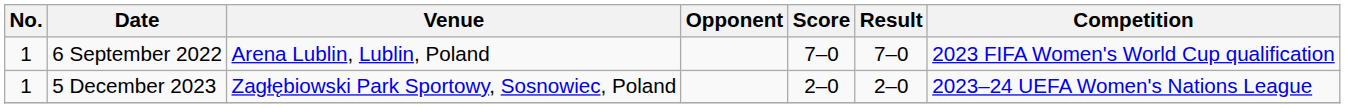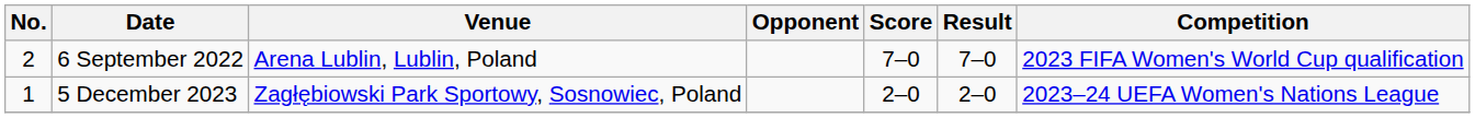6 September 2022 | No.: 1 -> 2
